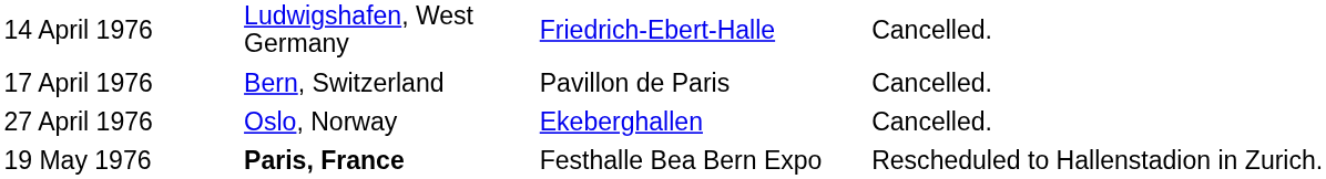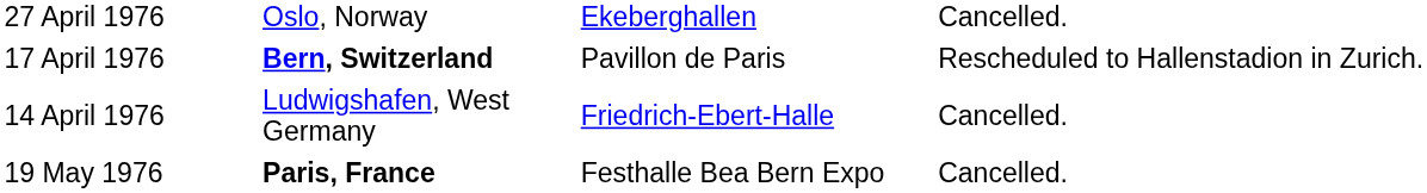rows swapped: 14 April 1976 <-> 27 April 1976
17 April 1976 | column 2: normal -> bold
17 April 1976 | column 4: Cancelled. -> Rescheduled to Hallenstadion in Zurich.
19 May 1976 | column 4: Rescheduled to Hallenstadion in Zurich. -> Cancelled.
